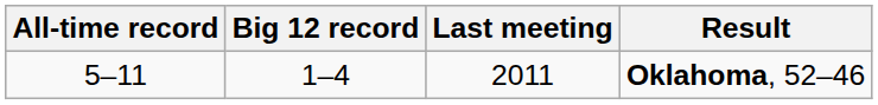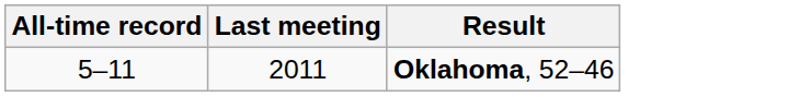- column: Big 12 record | 1–4
